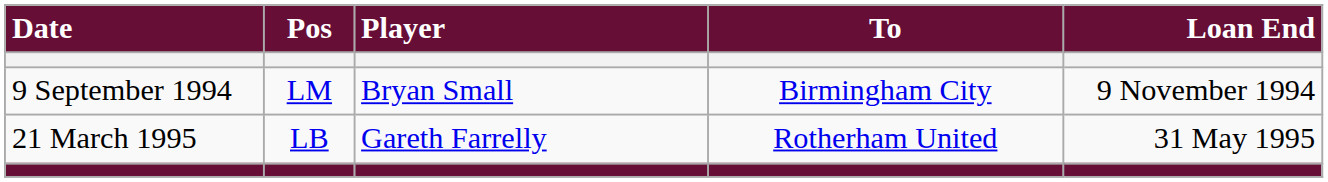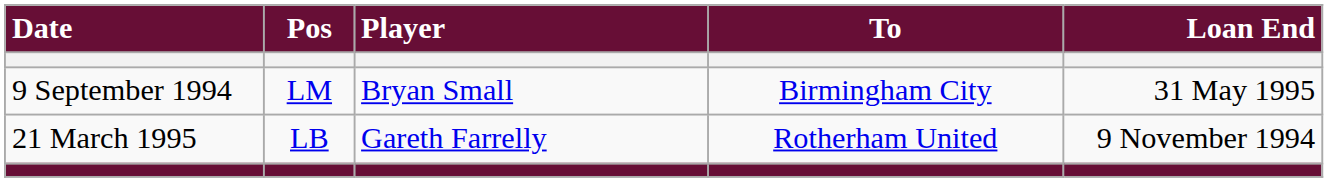9 September 1994 | Loan End: 9 November 1994 -> 31 May 1995
21 March 1995 | Loan End: 31 May 1995 -> 9 November 1994
